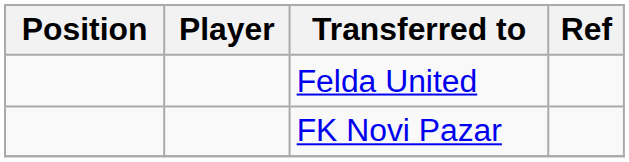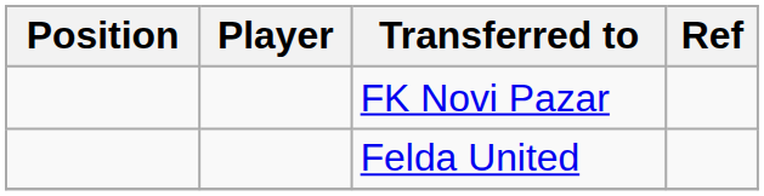rows swapped: Felda United <-> FK Novi Pazar
